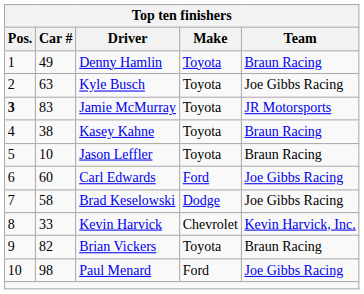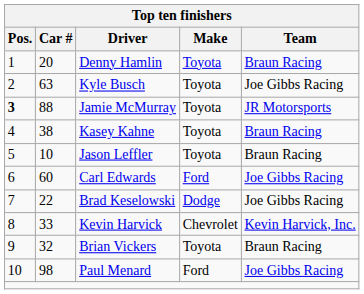Denny Hamlin | Car #: 49 -> 20
Jamie McMurray | Car #: 83 -> 88
Brad Keselowski | Car #: 58 -> 22
Brian Vickers | Car #: 82 -> 32
